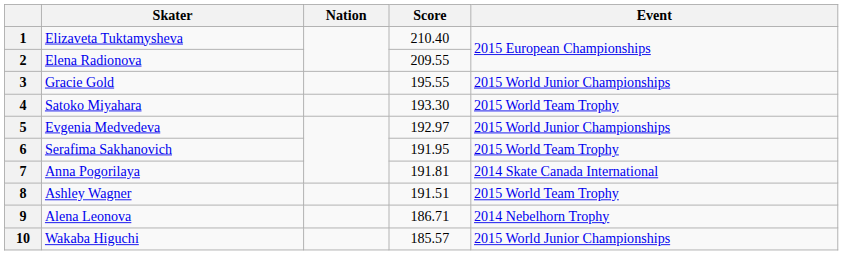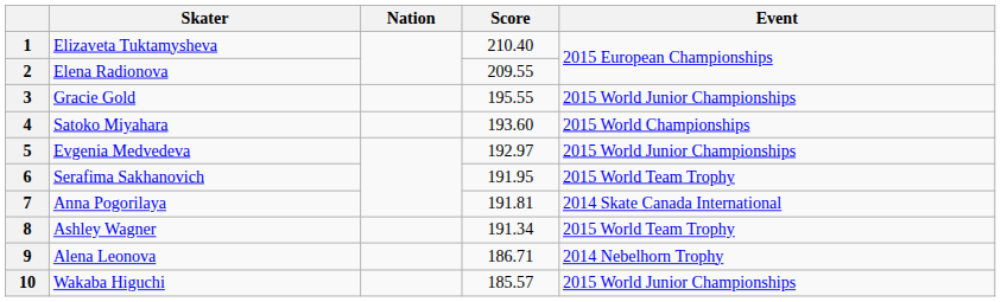4 | Score: 193.30 -> 193.60
4 | Event: 2015 World Team Trophy -> 2015 World Championships
8 | Score: 191.51 -> 191.34
